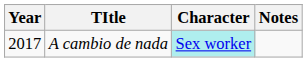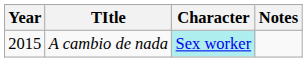A cambio de nada | Year: 2017 -> 2015
